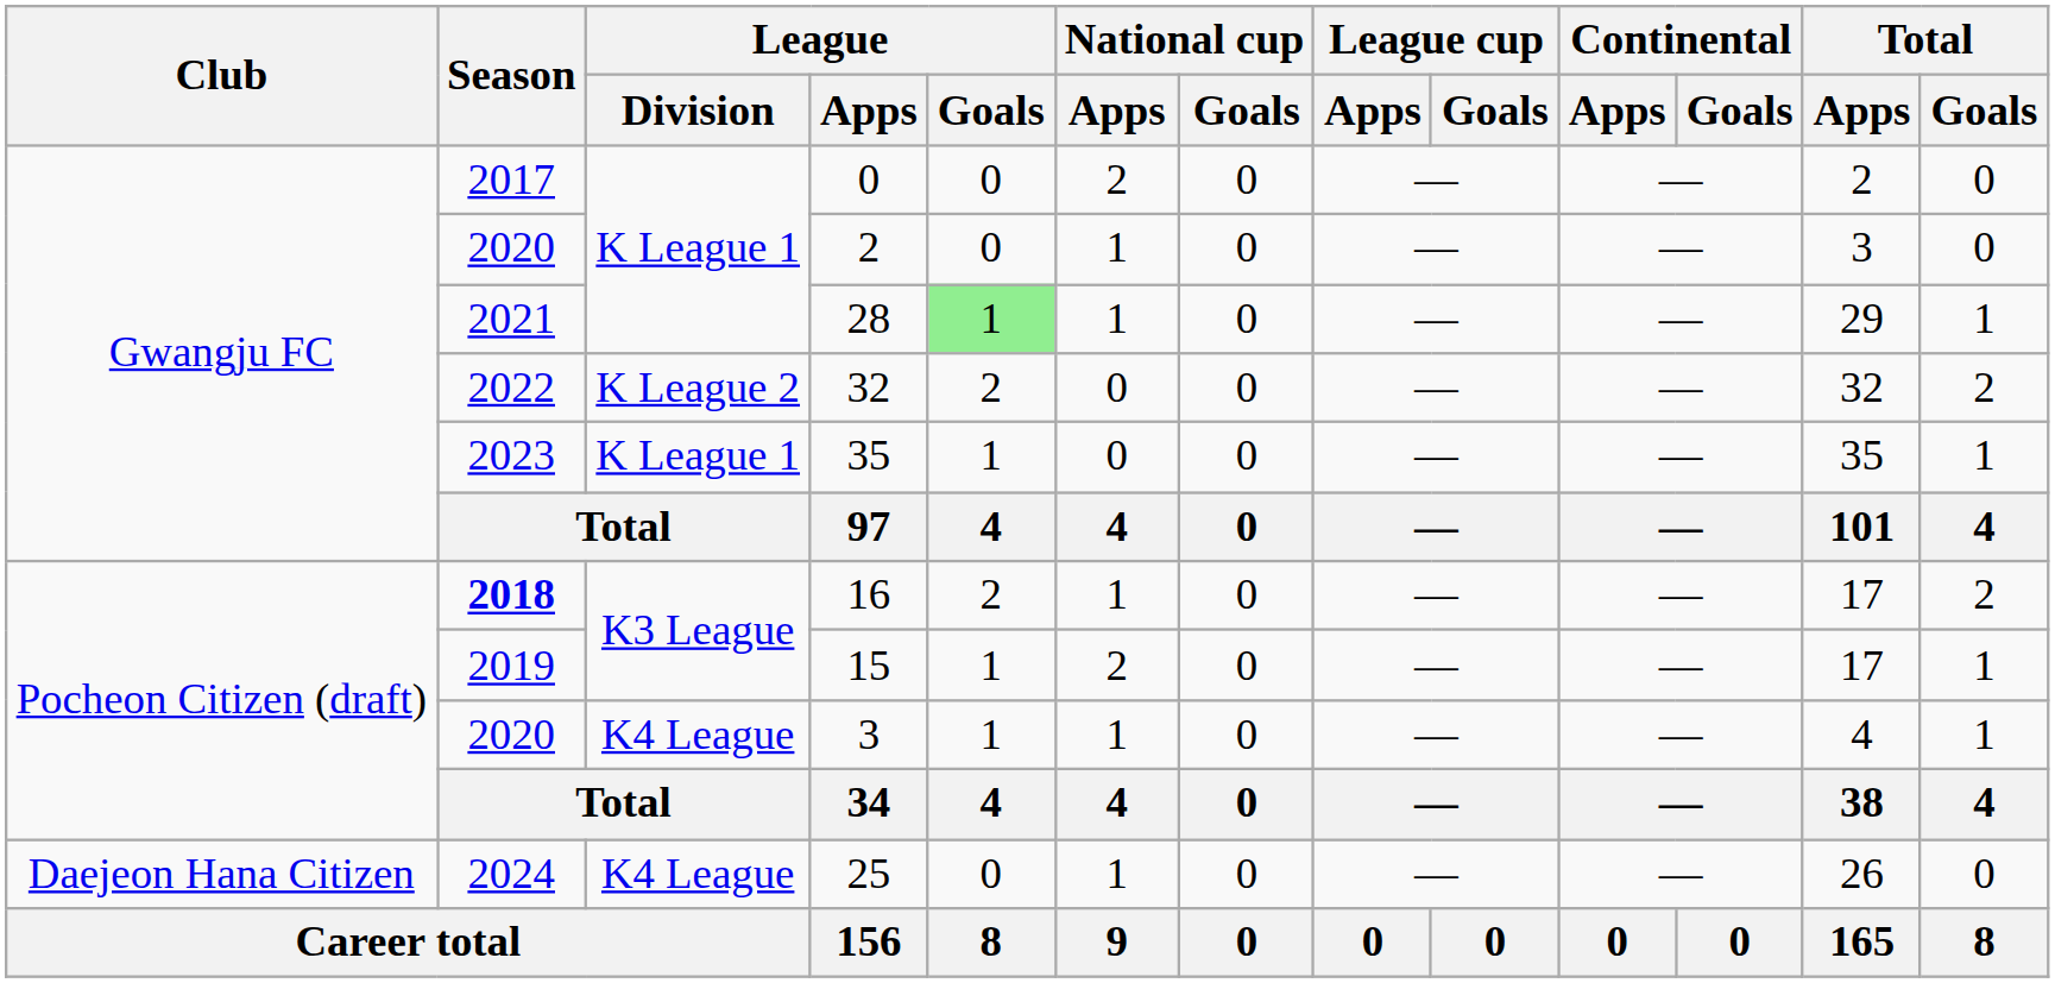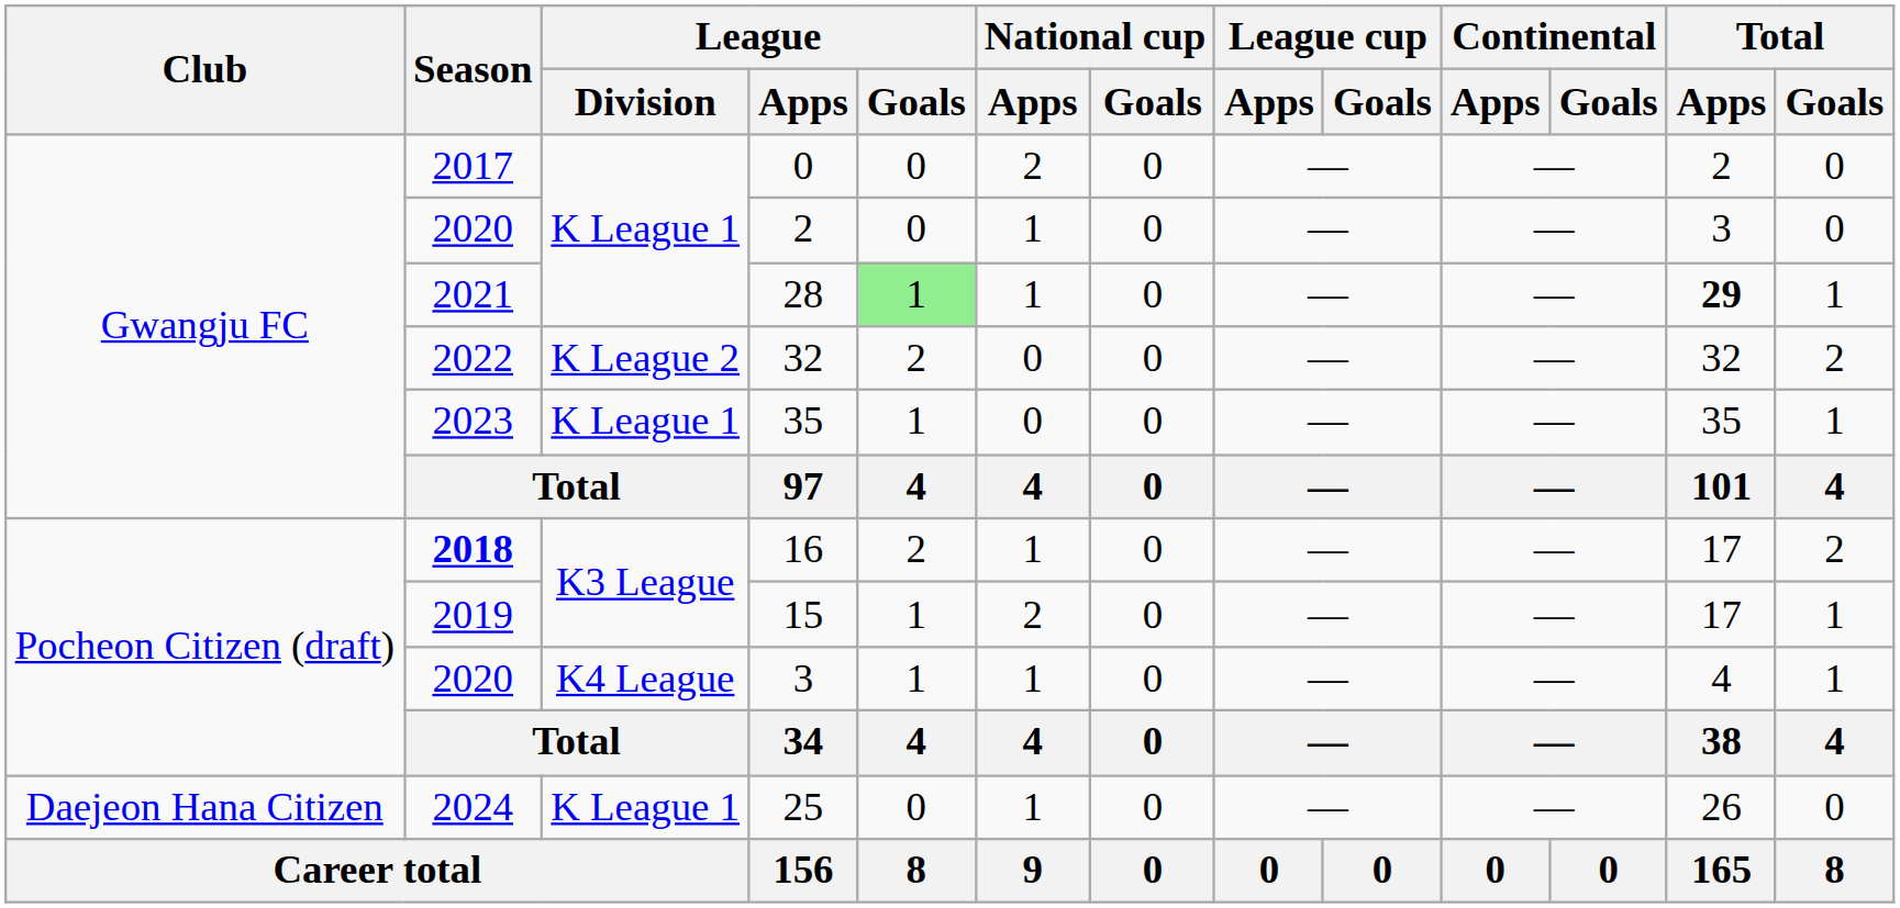28 | Total / Apps: normal -> bold
25 | League / Division: K4 League -> K League 1
